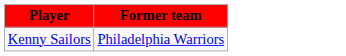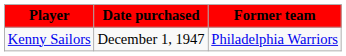+ column: Date purchased | December 1, 1947
